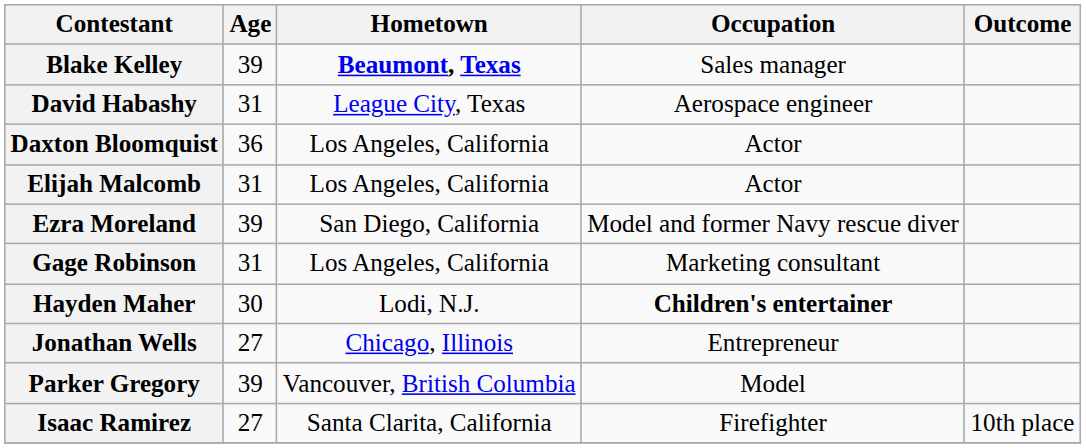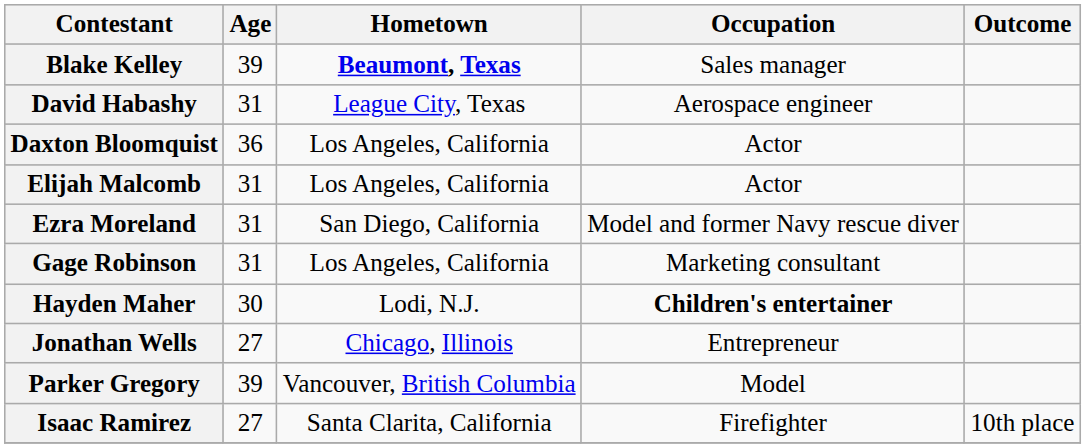Ezra Moreland | Age: 39 -> 31
